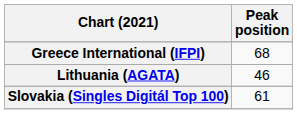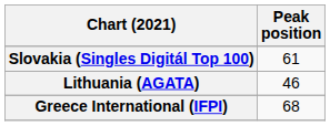rows swapped: Greece International (IFPI) <-> Slovakia (Singles Digitál Top 100)
